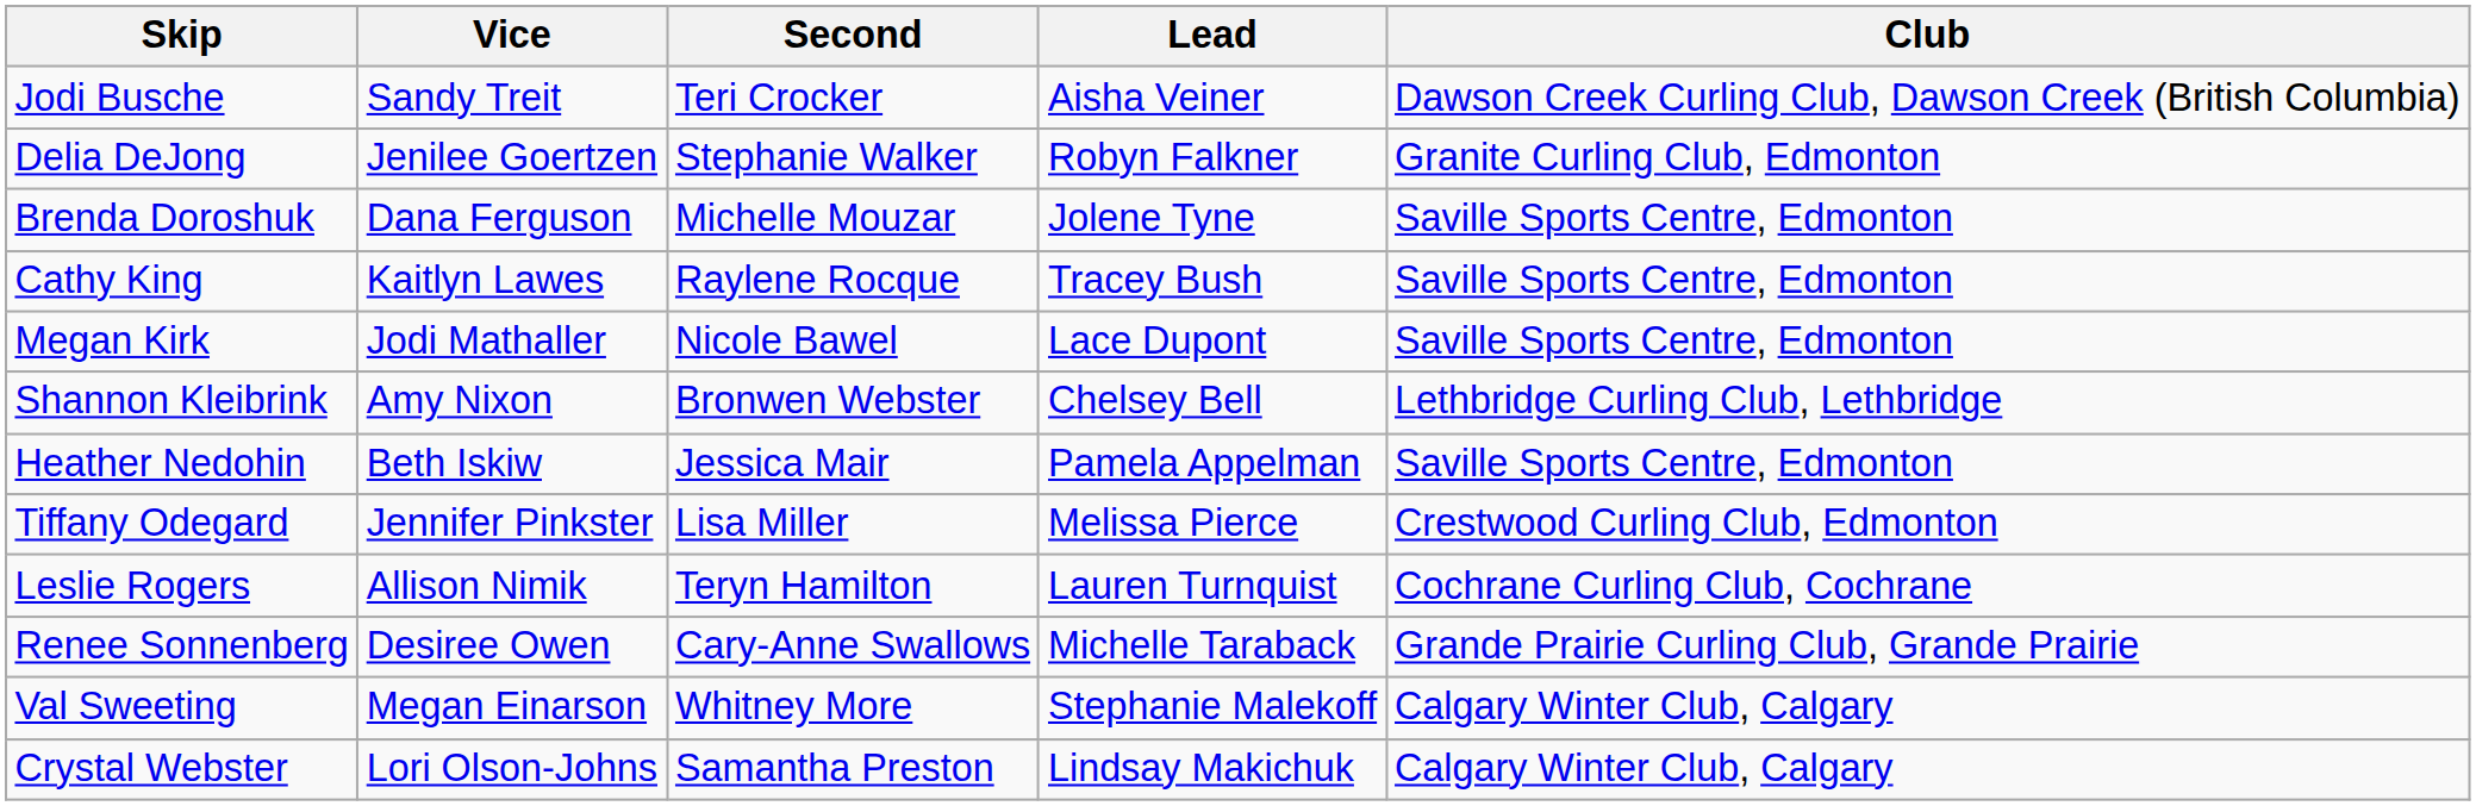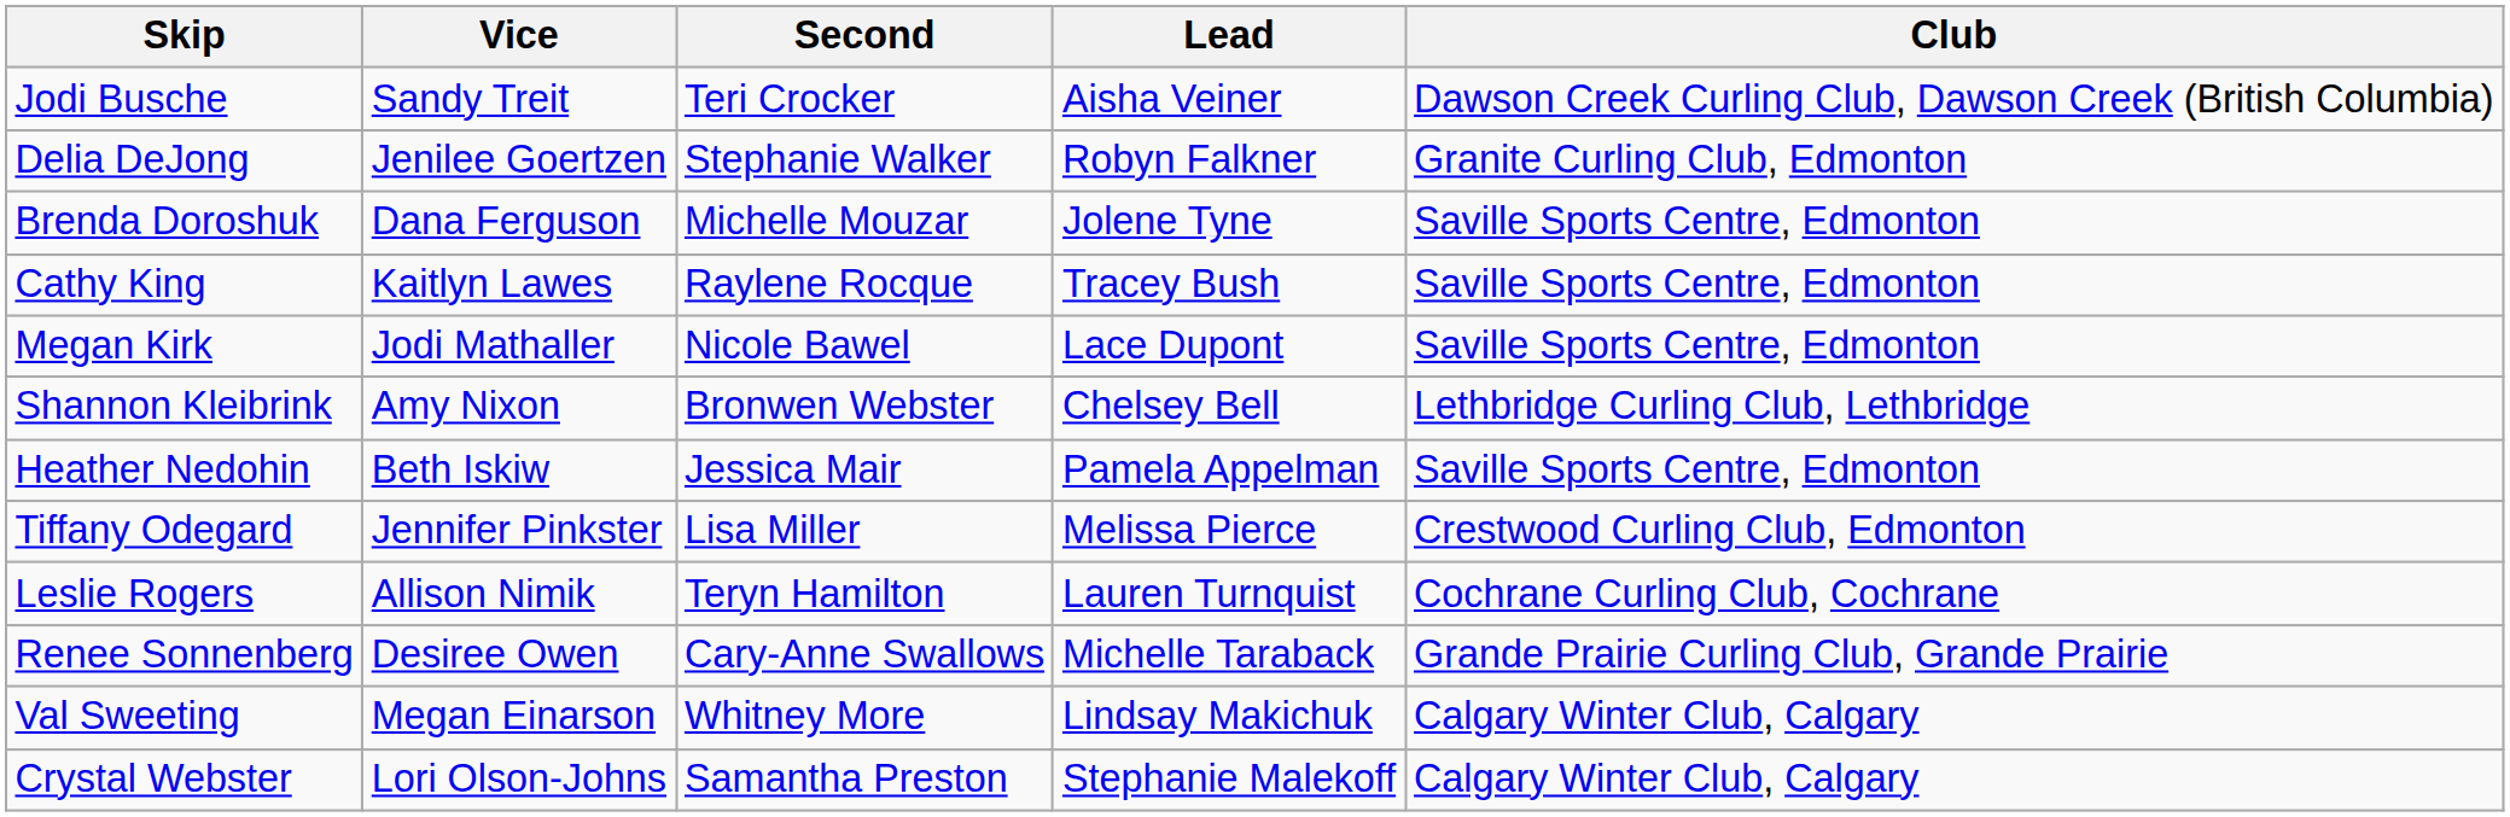Val Sweeting | Lead: Stephanie Malekoff -> Lindsay Makichuk
Crystal Webster | Lead: Lindsay Makichuk -> Stephanie Malekoff
